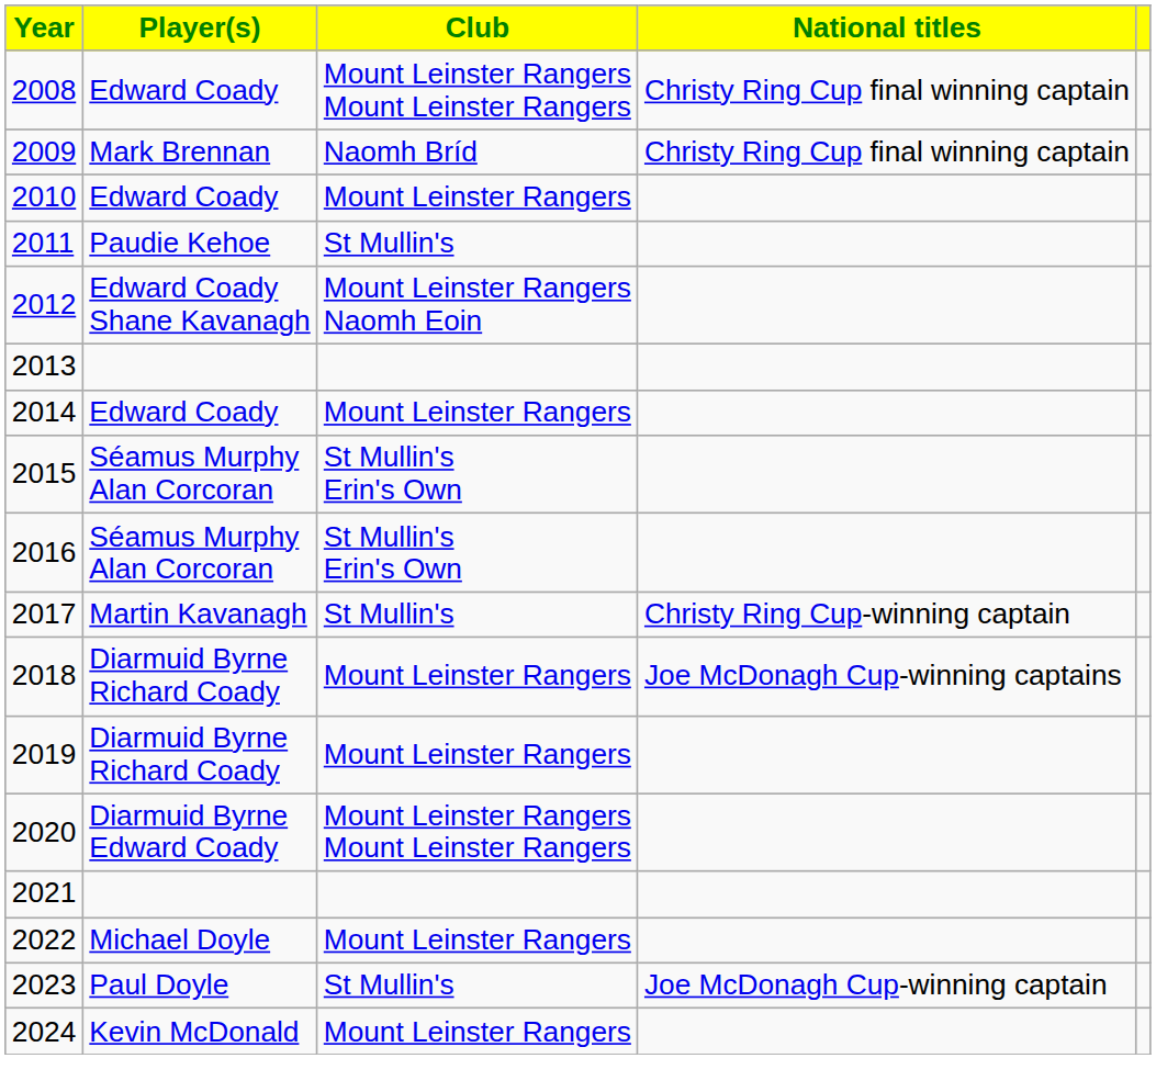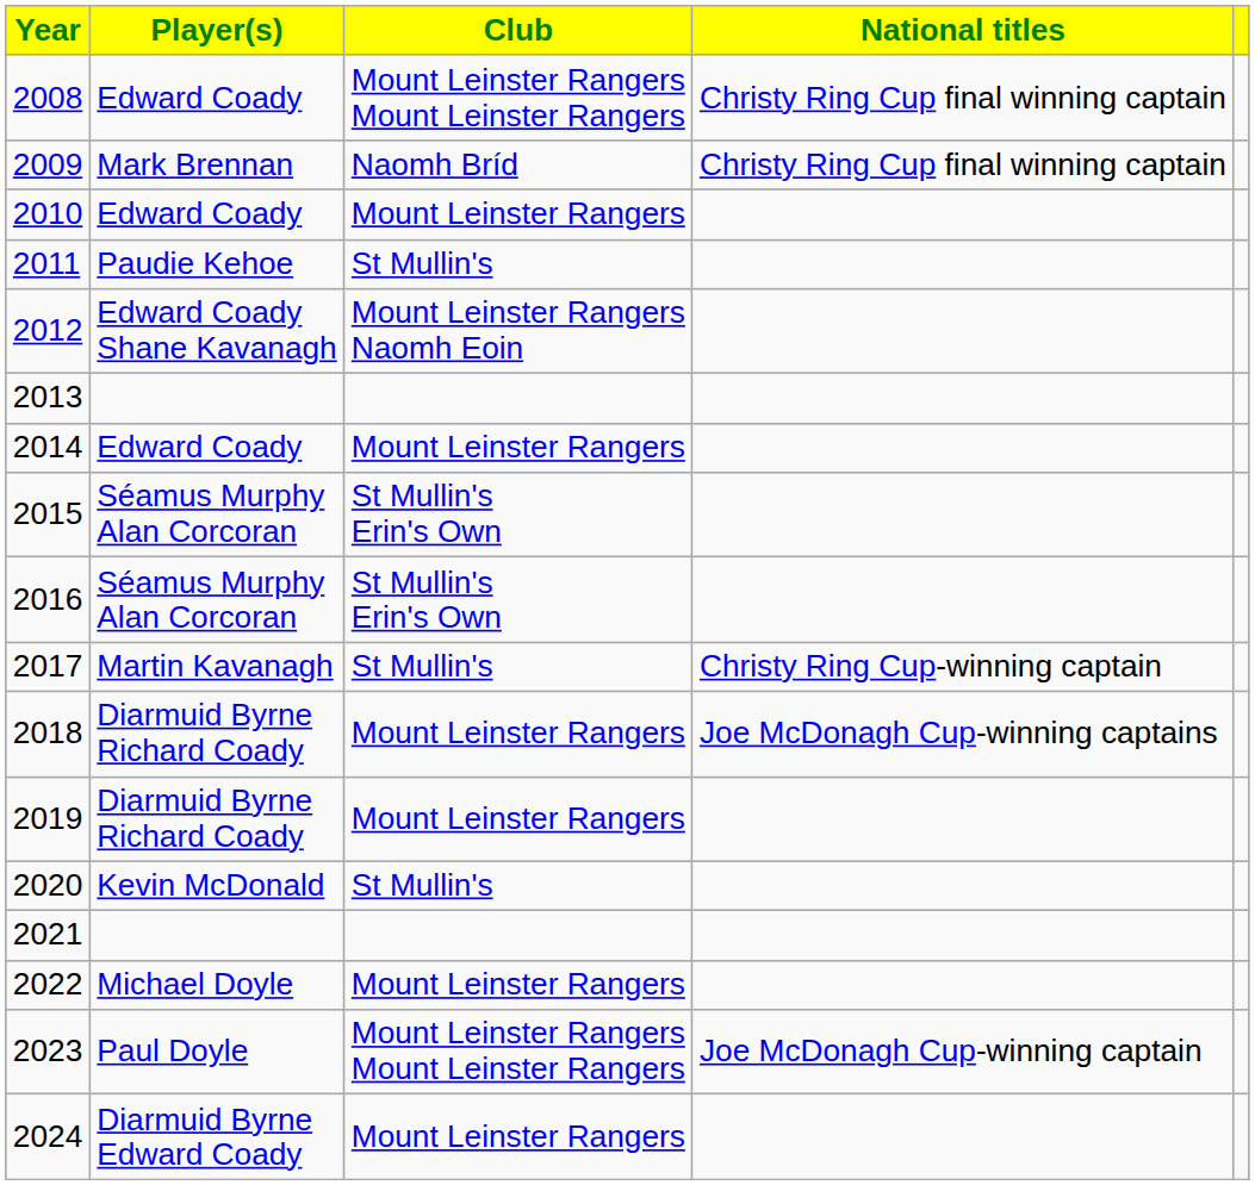2020 | Player(s): Diarmuid Byrne Edward Coady -> Kevin McDonald
2020 | Club: Mount Leinster Rangers Mount Leinster Rangers -> St Mullin's
2023 | Club: St Mullin's -> Mount Leinster Rangers Mount Leinster Rangers
2024 | Player(s): Kevin McDonald -> Diarmuid Byrne Edward Coady
